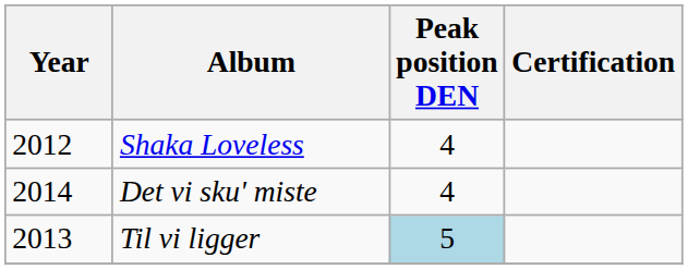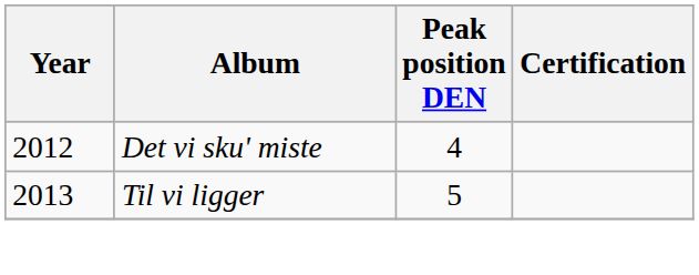- row: 2012 | Shaka Loveless | 4
Det vi sku' miste | Year: 2014 -> 2012
Til vi ligger | Peak position DEN: lightblue background -> no background
